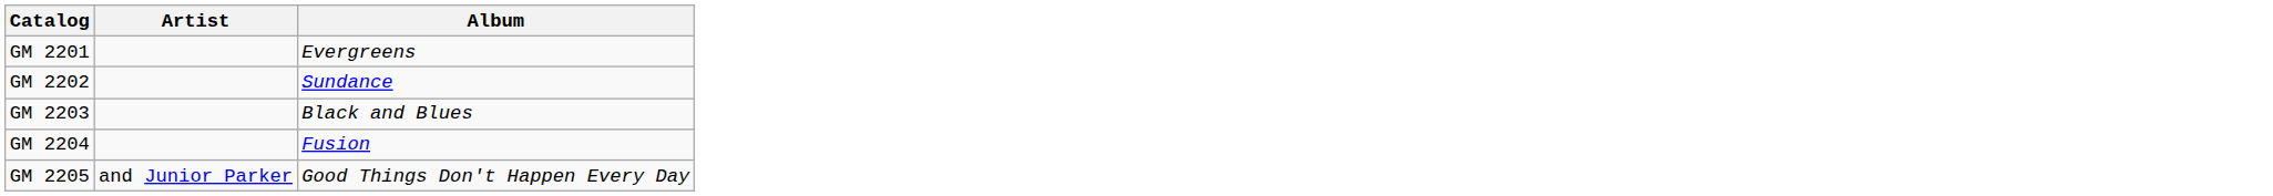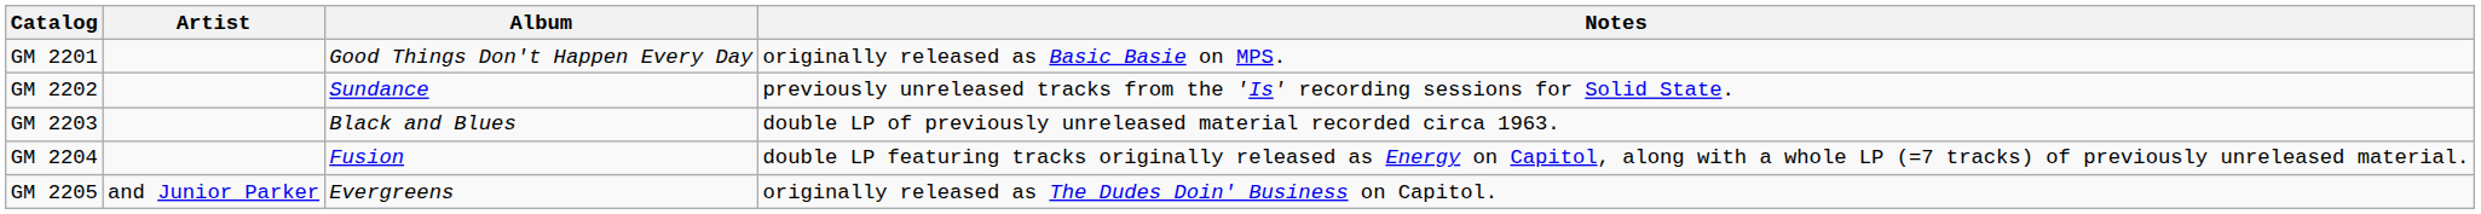+ column: Notes | originally released as Basic Basie on MPS. | previously unreleased tracks from the 'Is' recording sessions for Solid State. | double LP of previously unreleased material recorded circa 1963. | double LP featuring tracks originally released as Energy on Capitol, along with a whole LP (=7 tracks) of previously unreleased material. | originally released as The Dudes Doin' Business on Capitol.
GM 2201 | Album: Evergreens -> Good Things Don't Happen Every Day
GM 2205 | Album: Good Things Don't Happen Every Day -> Evergreens
